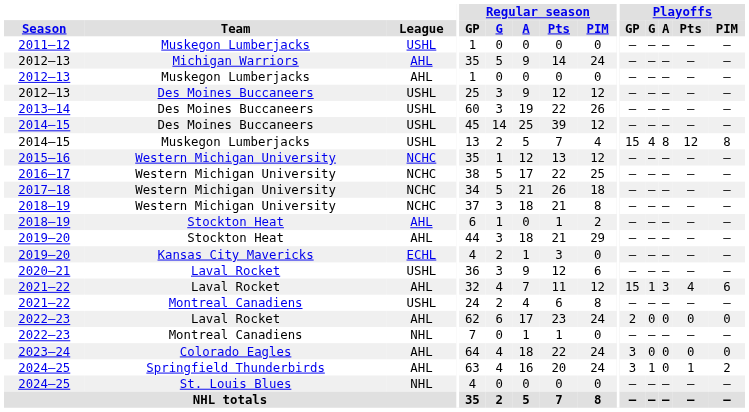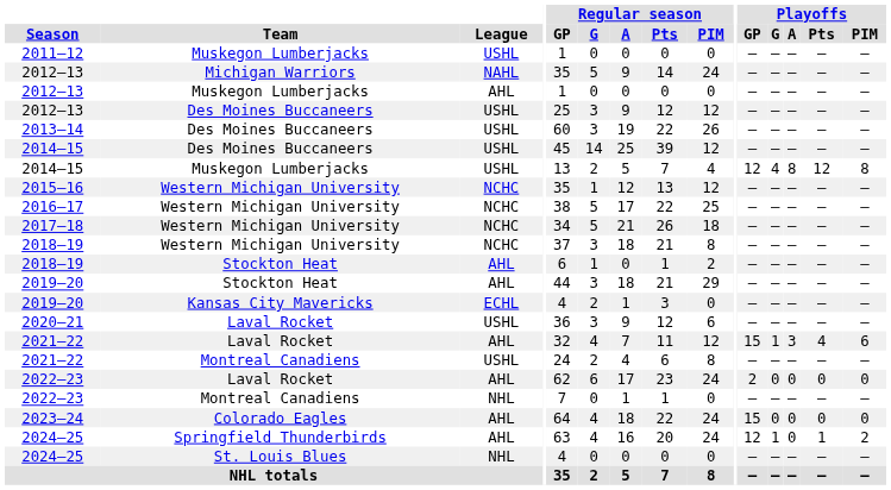2012–13 / Michigan Warriors | League: AHL -> NAHL
2014–15 / Muskegon Lumberjacks | Playoffs / GP: 15 -> 12
2023–24 | Playoffs / GP: 3 -> 15
2024–25 / Springfield Thunderbirds | Playoffs / GP: 3 -> 12
